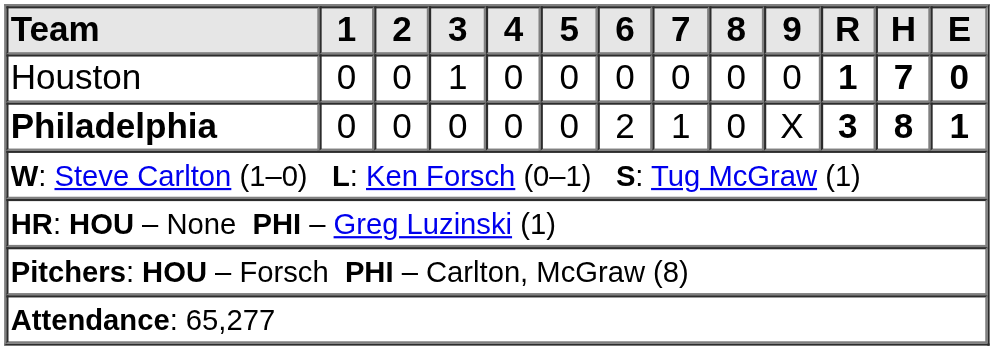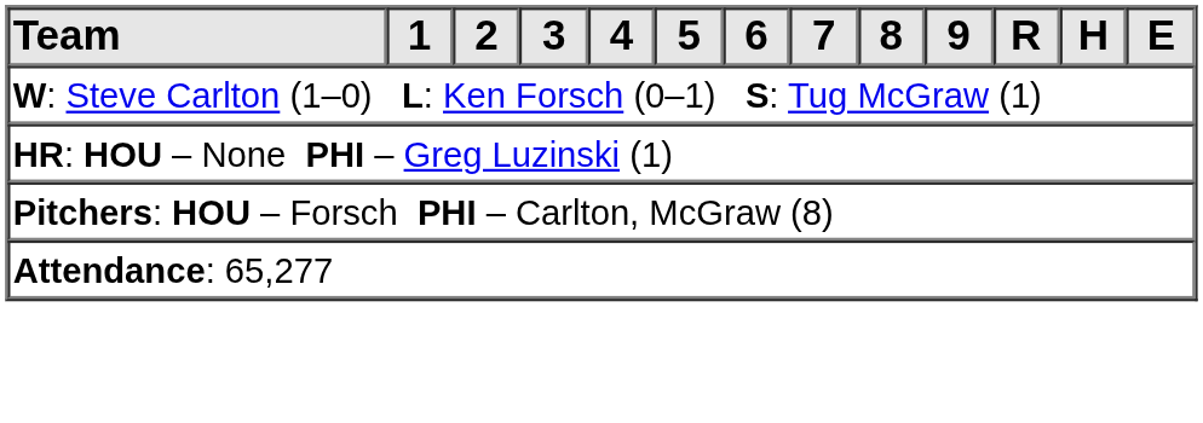- row: Houston | 0 | 0 | 1 | 0 | 0 | 0 | 0 | 0 | 0 | 1 | 7 | 0
- row: Philadelphia | 0 | 0 | 0 | 0 | 0 | 2 | 1 | 0 | X | 3 | 8 | 1
